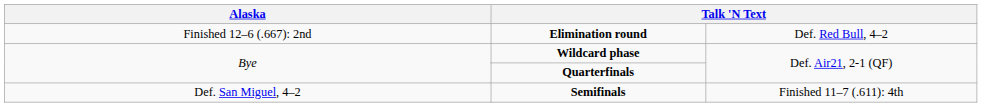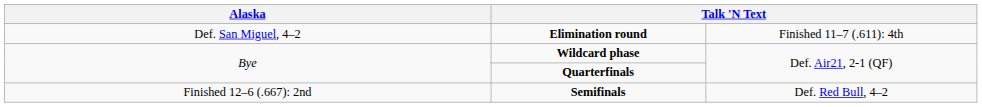Elimination round | column 1: Finished 12–6 (.667): 2nd -> Def. San Miguel, 4–2
Elimination round | column 4: Def. Red Bull, 4–2 -> Finished 11–7 (.611): 4th
Semifinals | column 1: Def. San Miguel, 4–2 -> Finished 12–6 (.667): 2nd
Semifinals | column 4: Finished 11–7 (.611): 4th -> Def. Red Bull, 4–2
